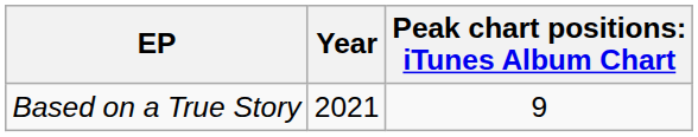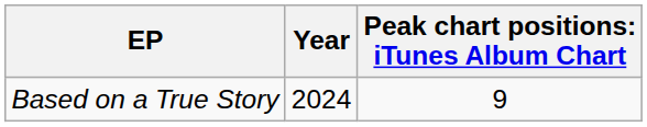Based on a True Story | Year: 2021 -> 2024
